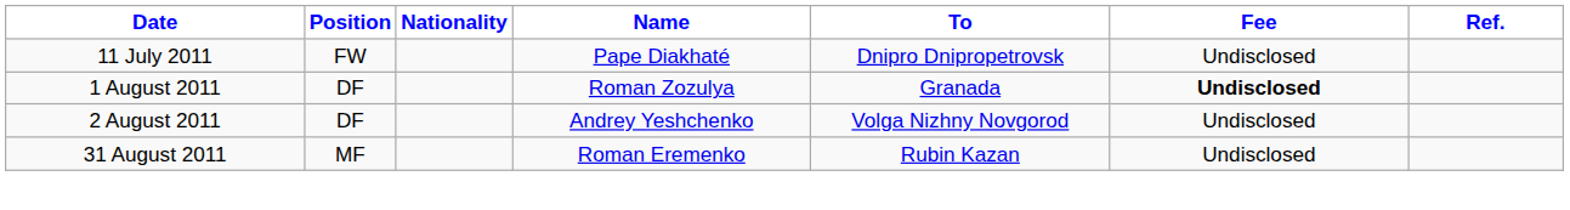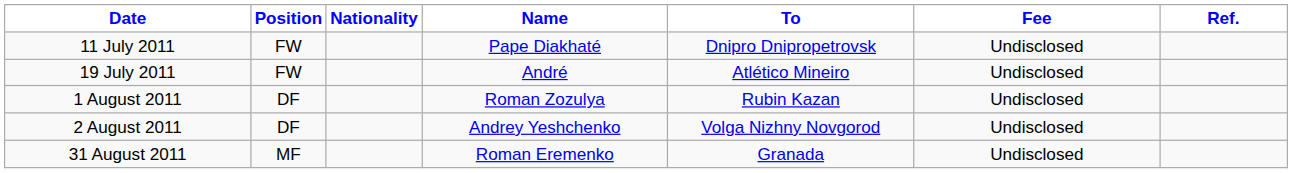+ row: 19 July 2011 | FW | André | Atlético Mineiro | Undisclosed
1 August 2011 | To: Granada -> Rubin Kazan
1 August 2011 | Fee: bold -> normal
31 August 2011 | To: Rubin Kazan -> Granada
